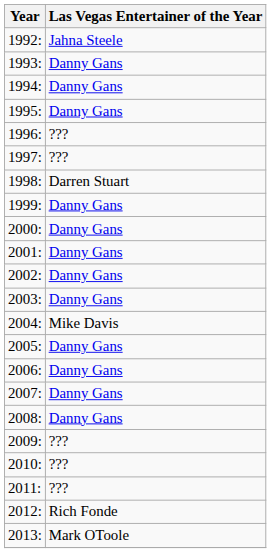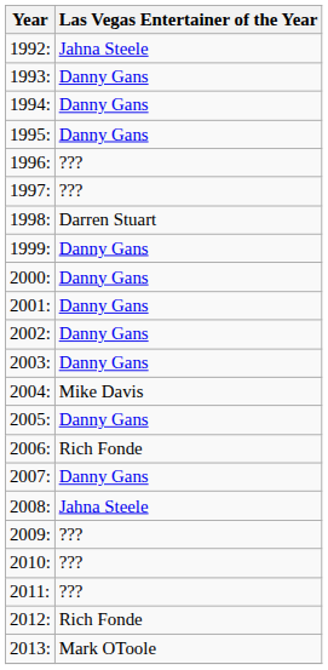2006: | Las Vegas Entertainer of the Year: Danny Gans -> Rich Fonde
2008: | Las Vegas Entertainer of the Year: Danny Gans -> Jahna Steele
